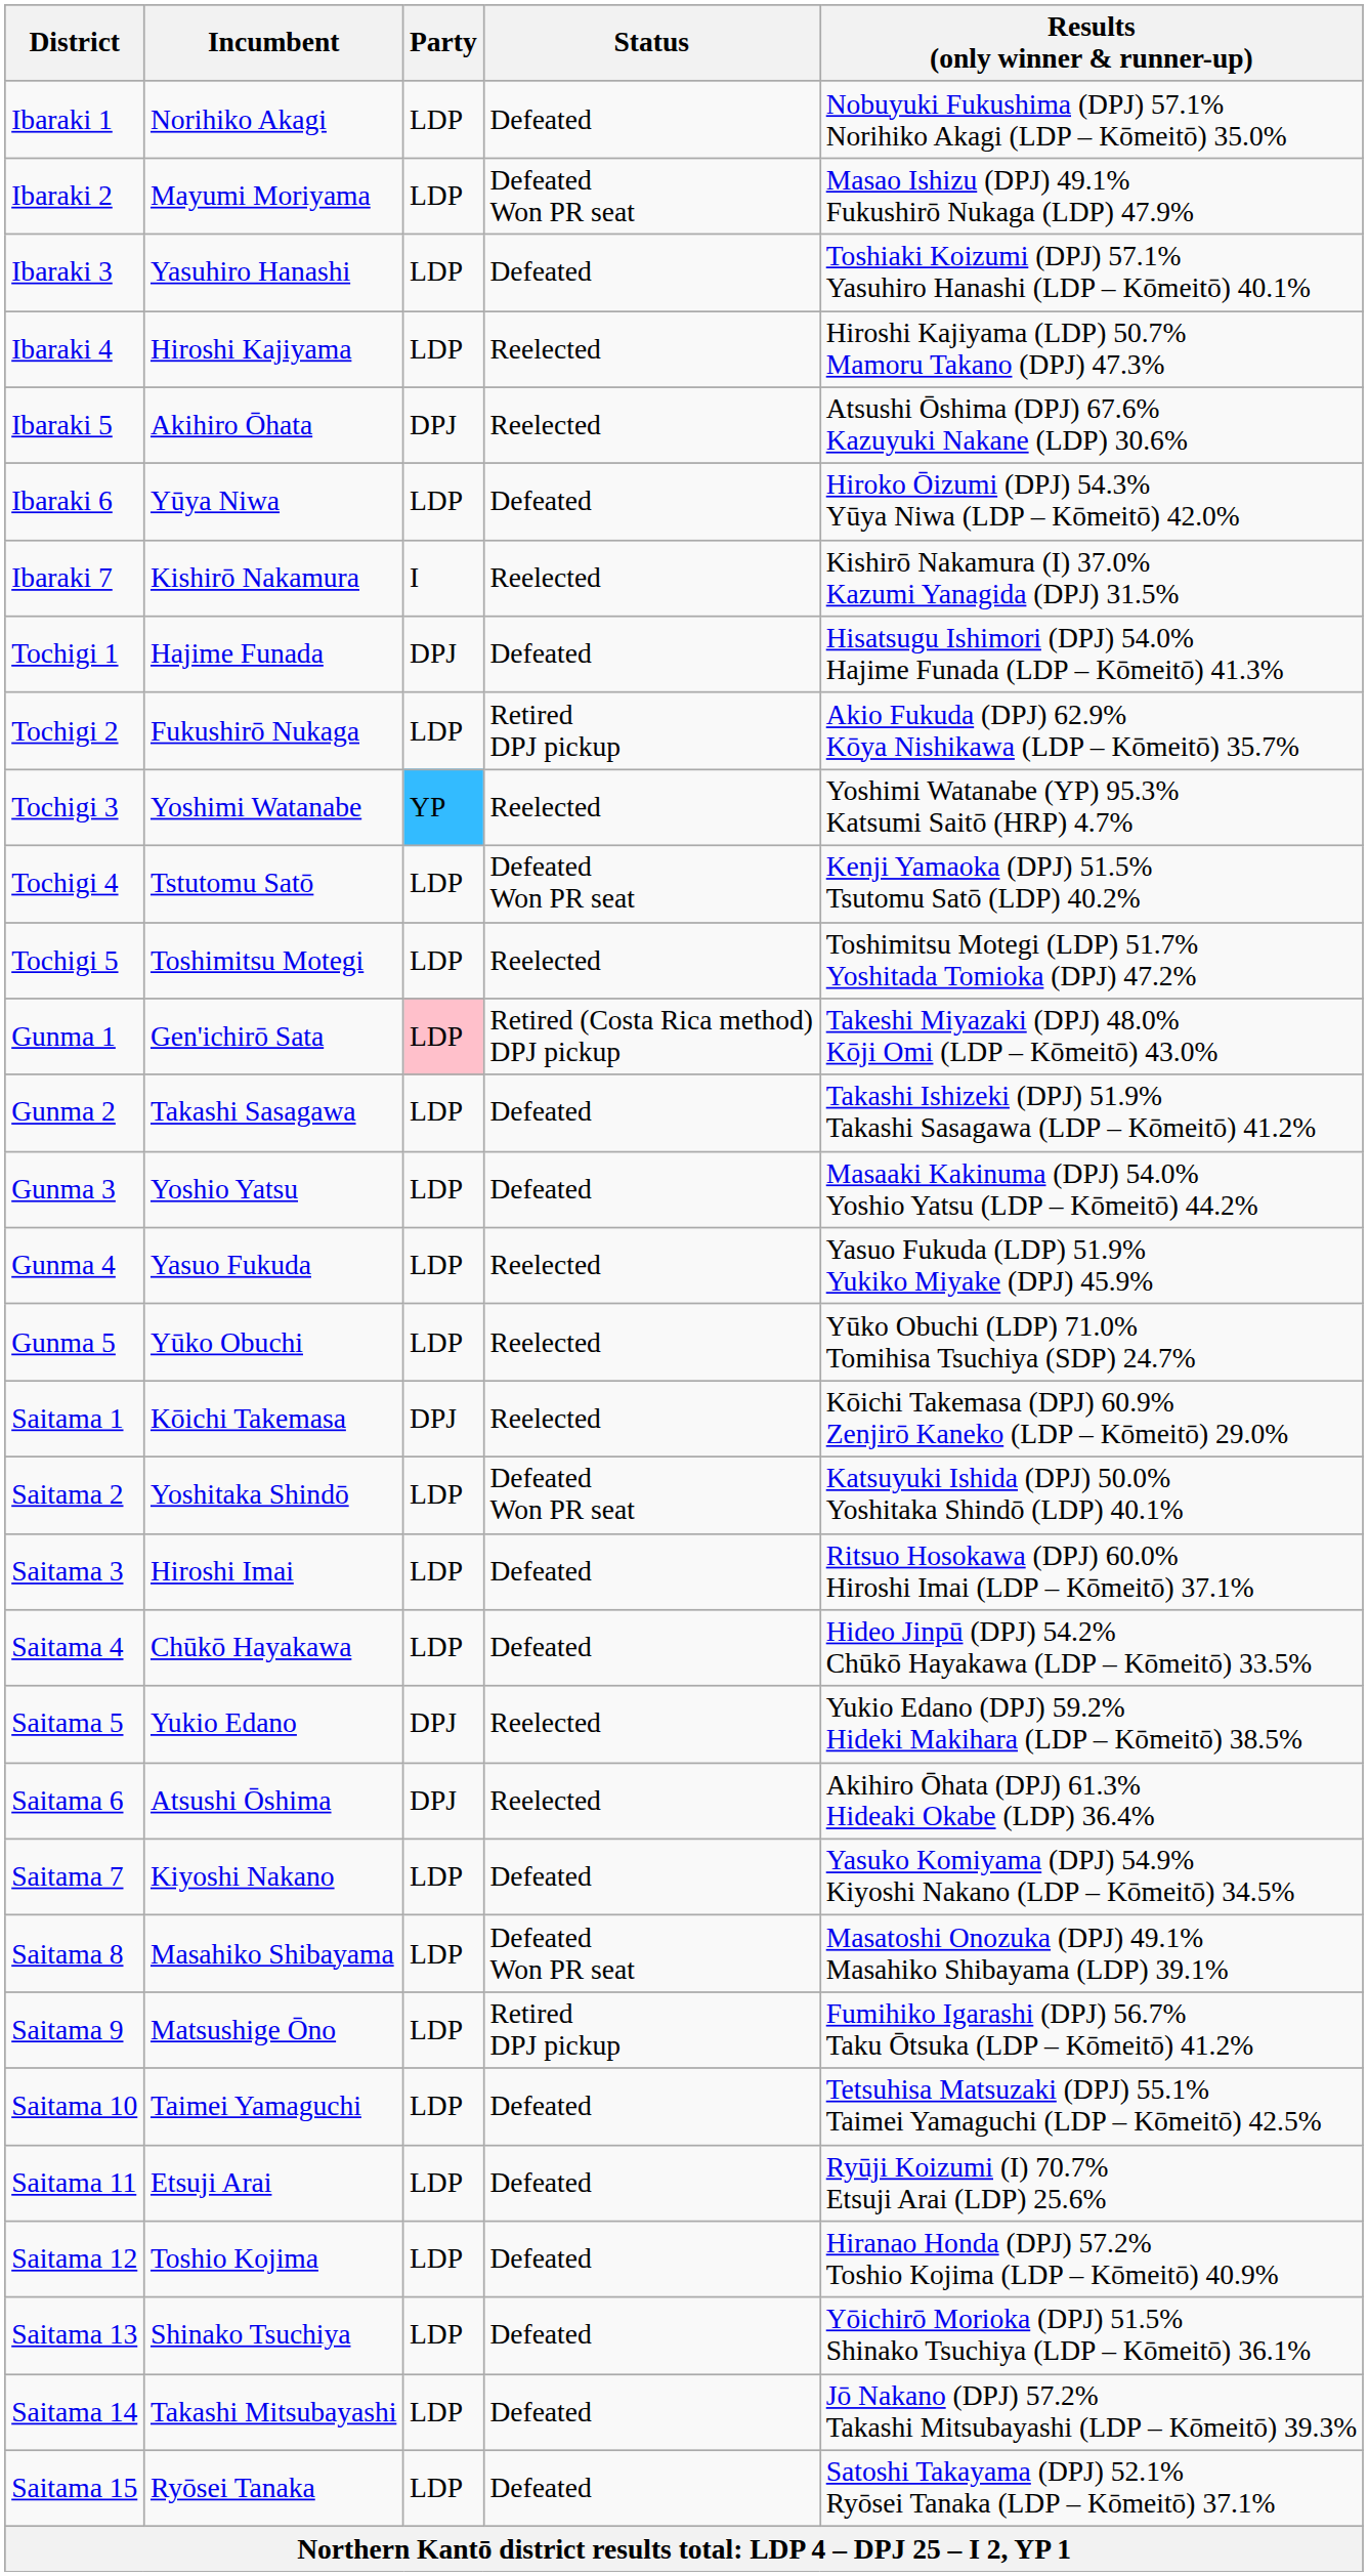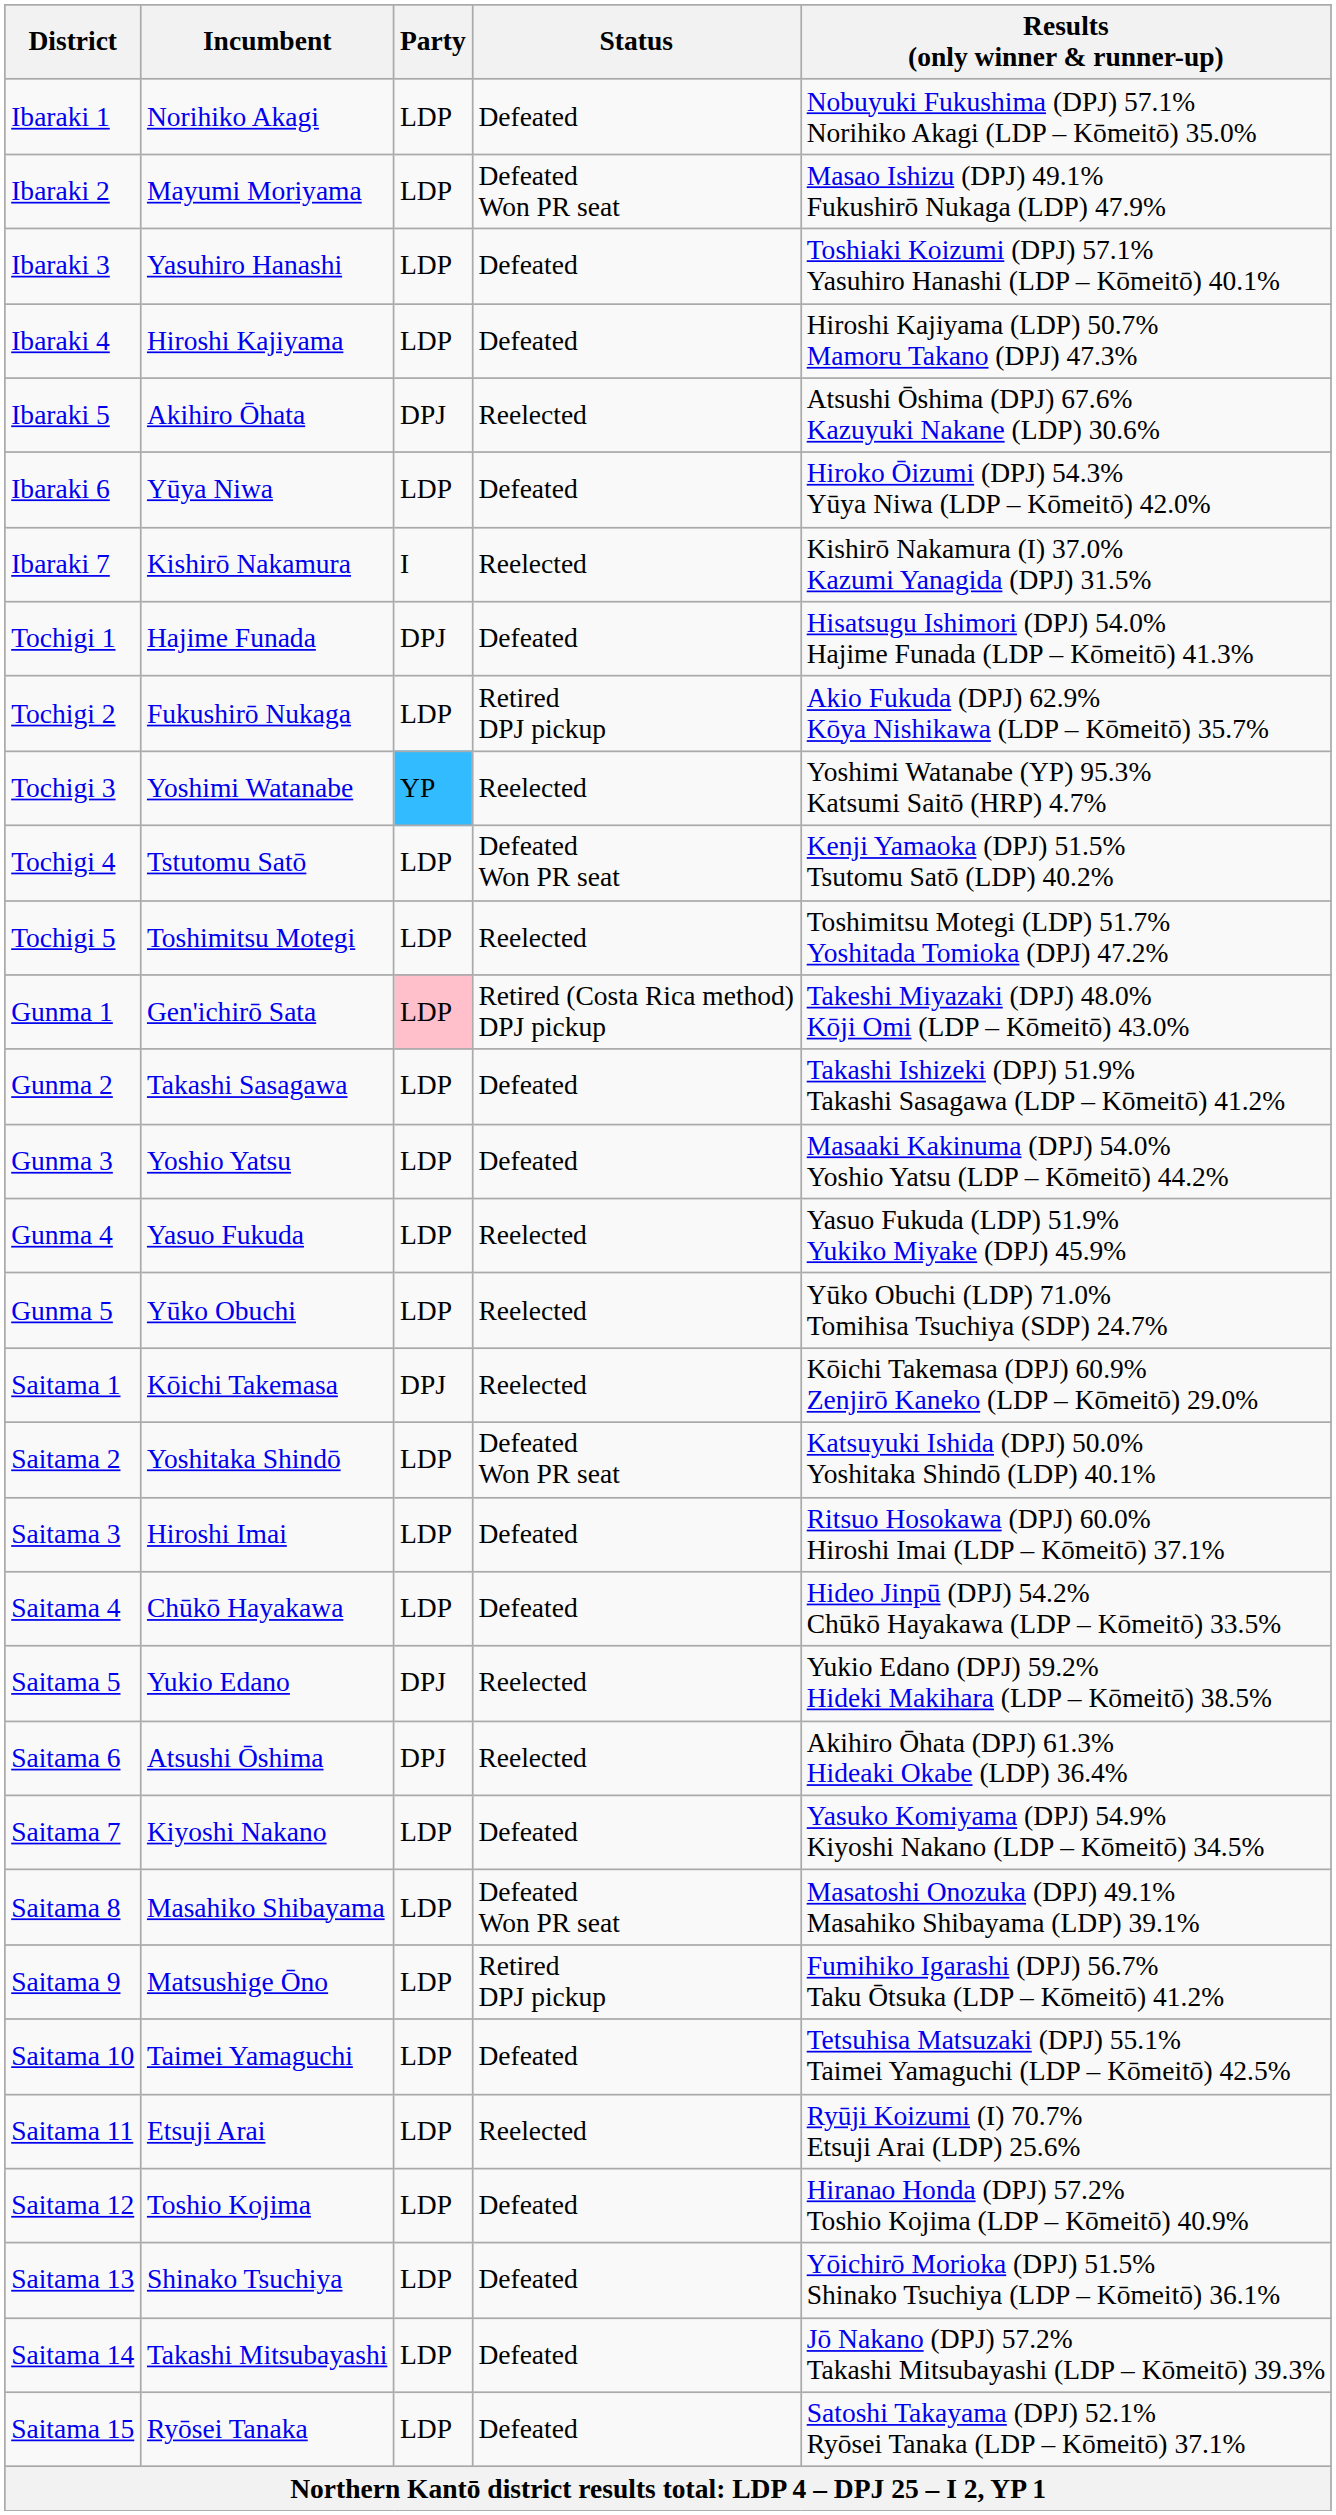Ibaraki 4 | Status: Reelected -> Defeated
Saitama 11 | Status: Defeated -> Reelected
